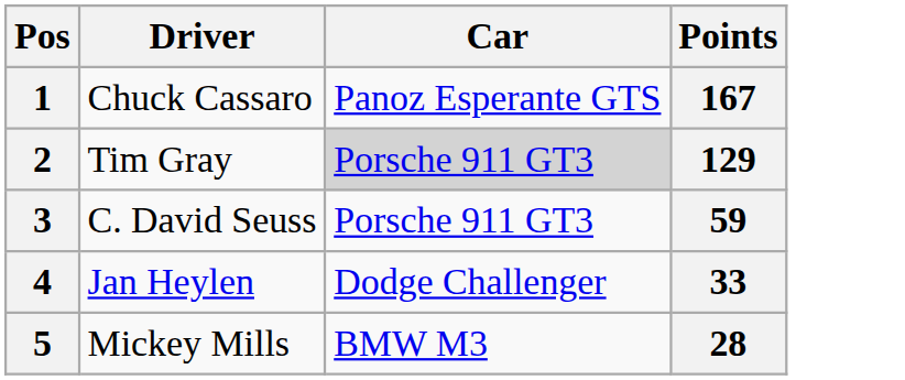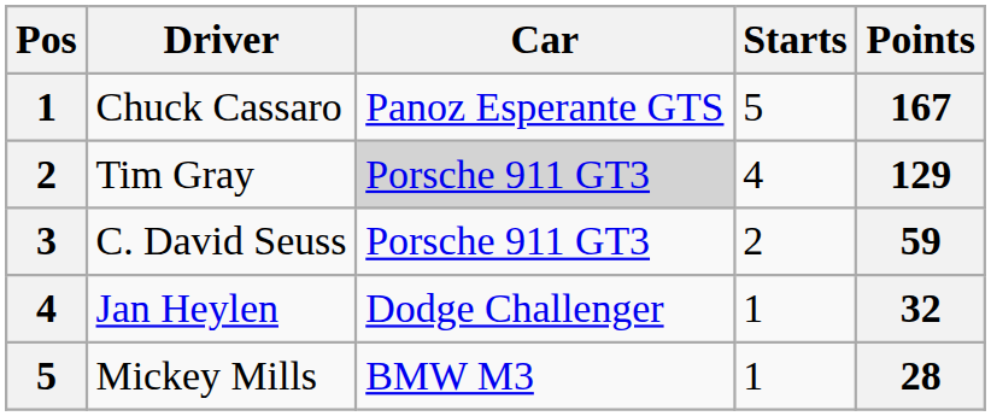+ column: Starts | 5 | 4 | 2 | 1 | 1
Jan Heylen | Points: 33 -> 32
